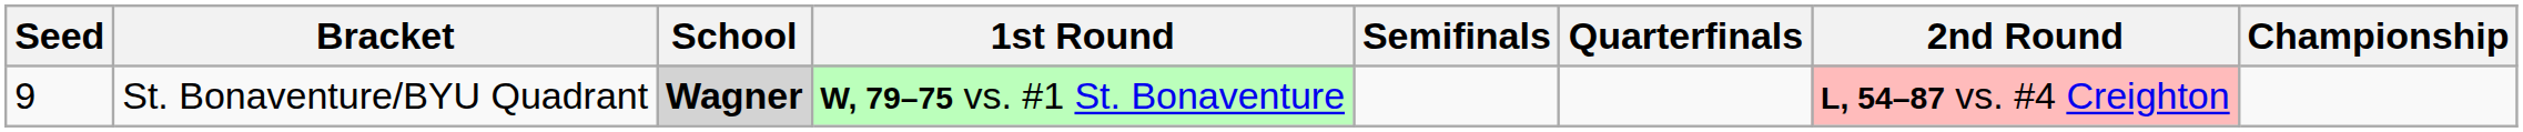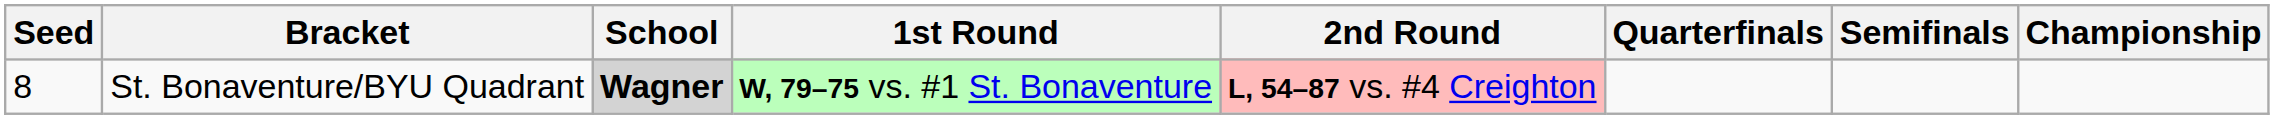columns swapped: 2nd Round <-> Semifinals
St. Bonaventure/BYU Quadrant | Seed: 9 -> 8
